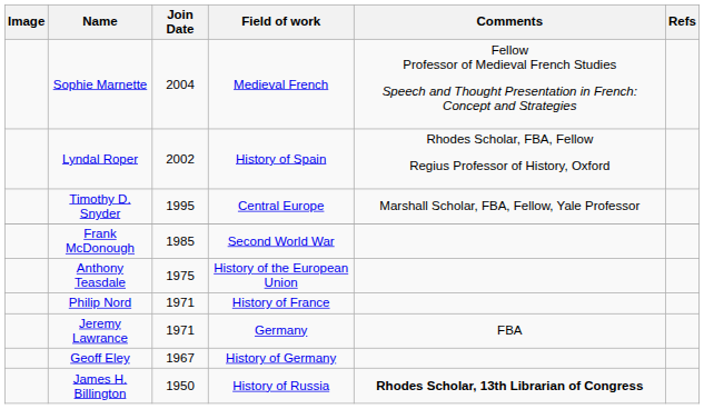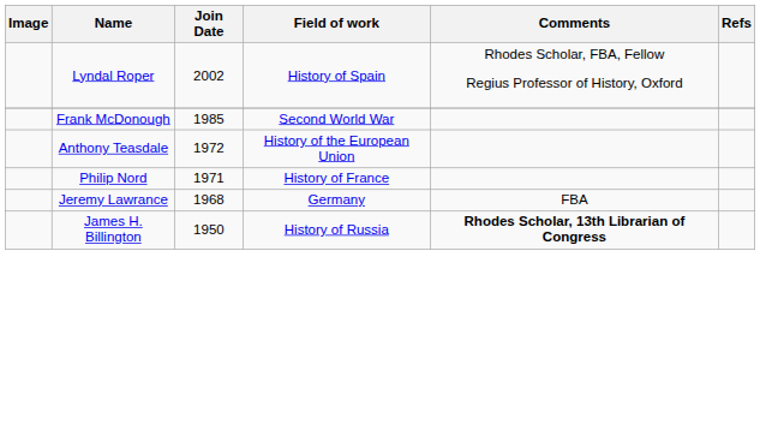- row: Sophie Marnette | 2004 | Medieval French | Fellow Professor of Medieval French Studies Speech and Thought Presentation in French: Concept and Strategies
- row: Timothy D. Snyder | 1995 | Central Europe | Marshall Scholar, FBA, Fellow, Yale Professor
Anthony Teasdale | Join Date: 1975 -> 1972
Jeremy Lawrance | Join Date: 1971 -> 1968
- row: Geoff Eley | 1967 | History of Germany
